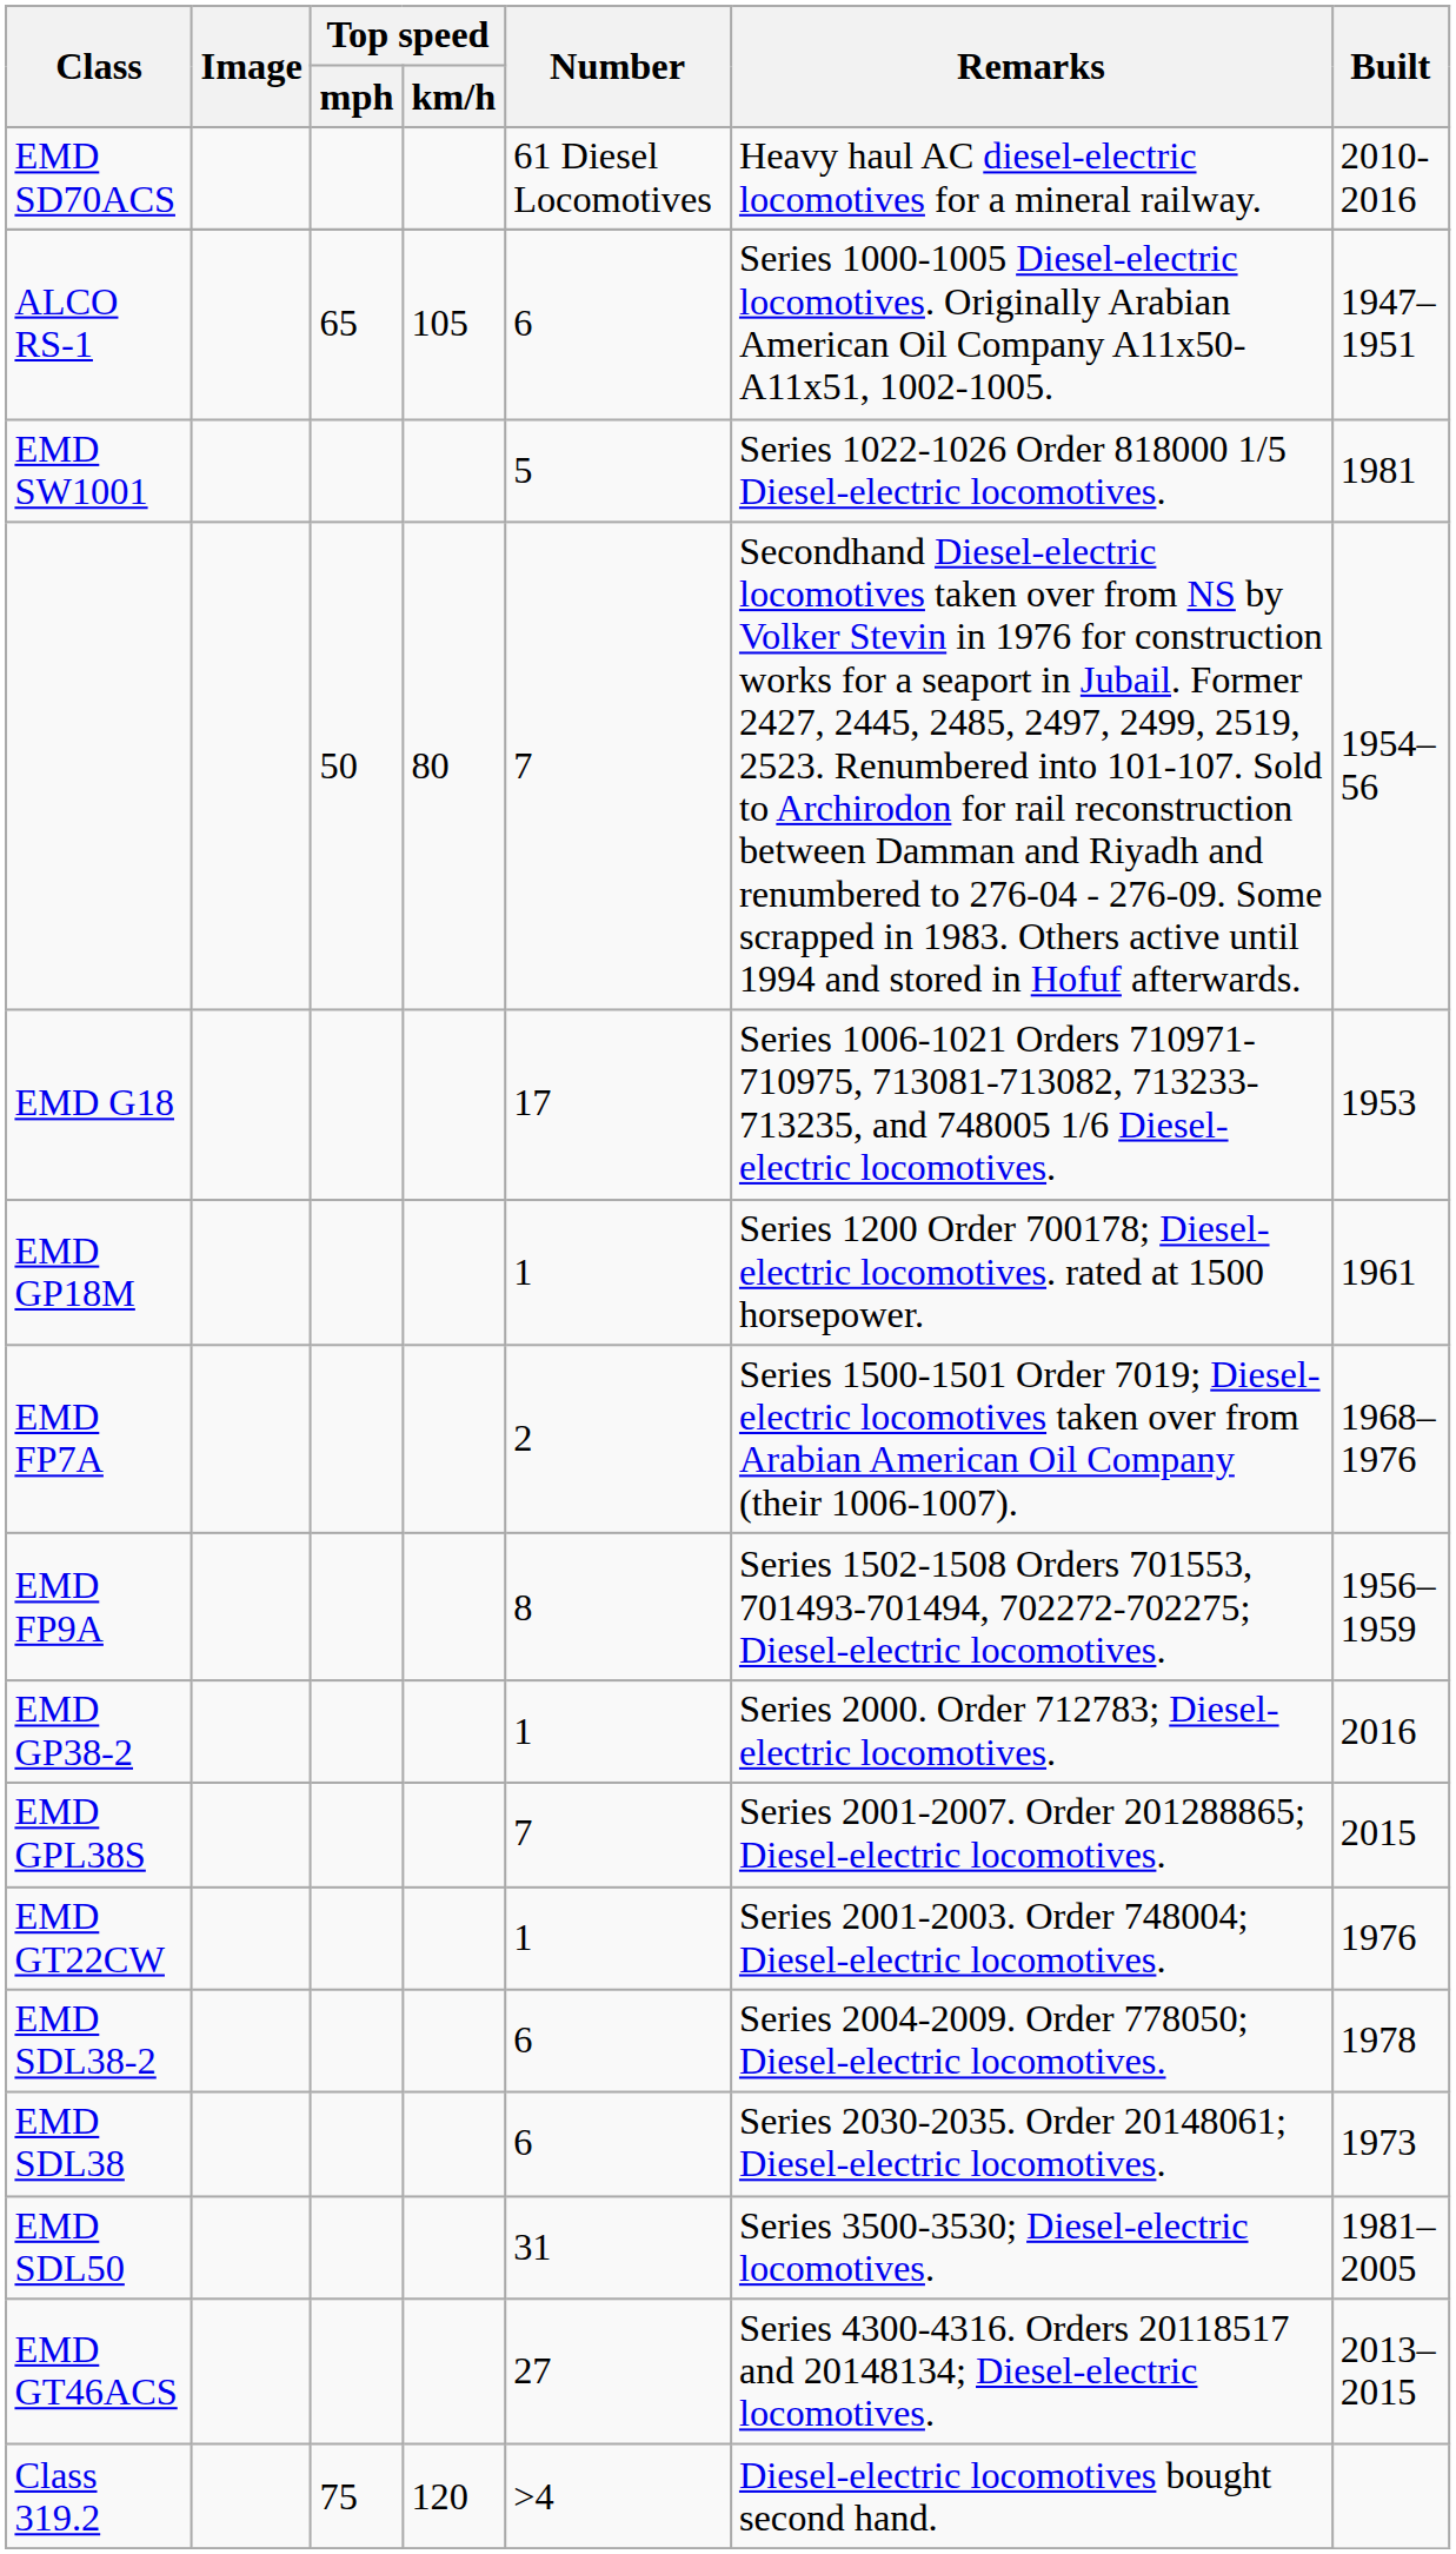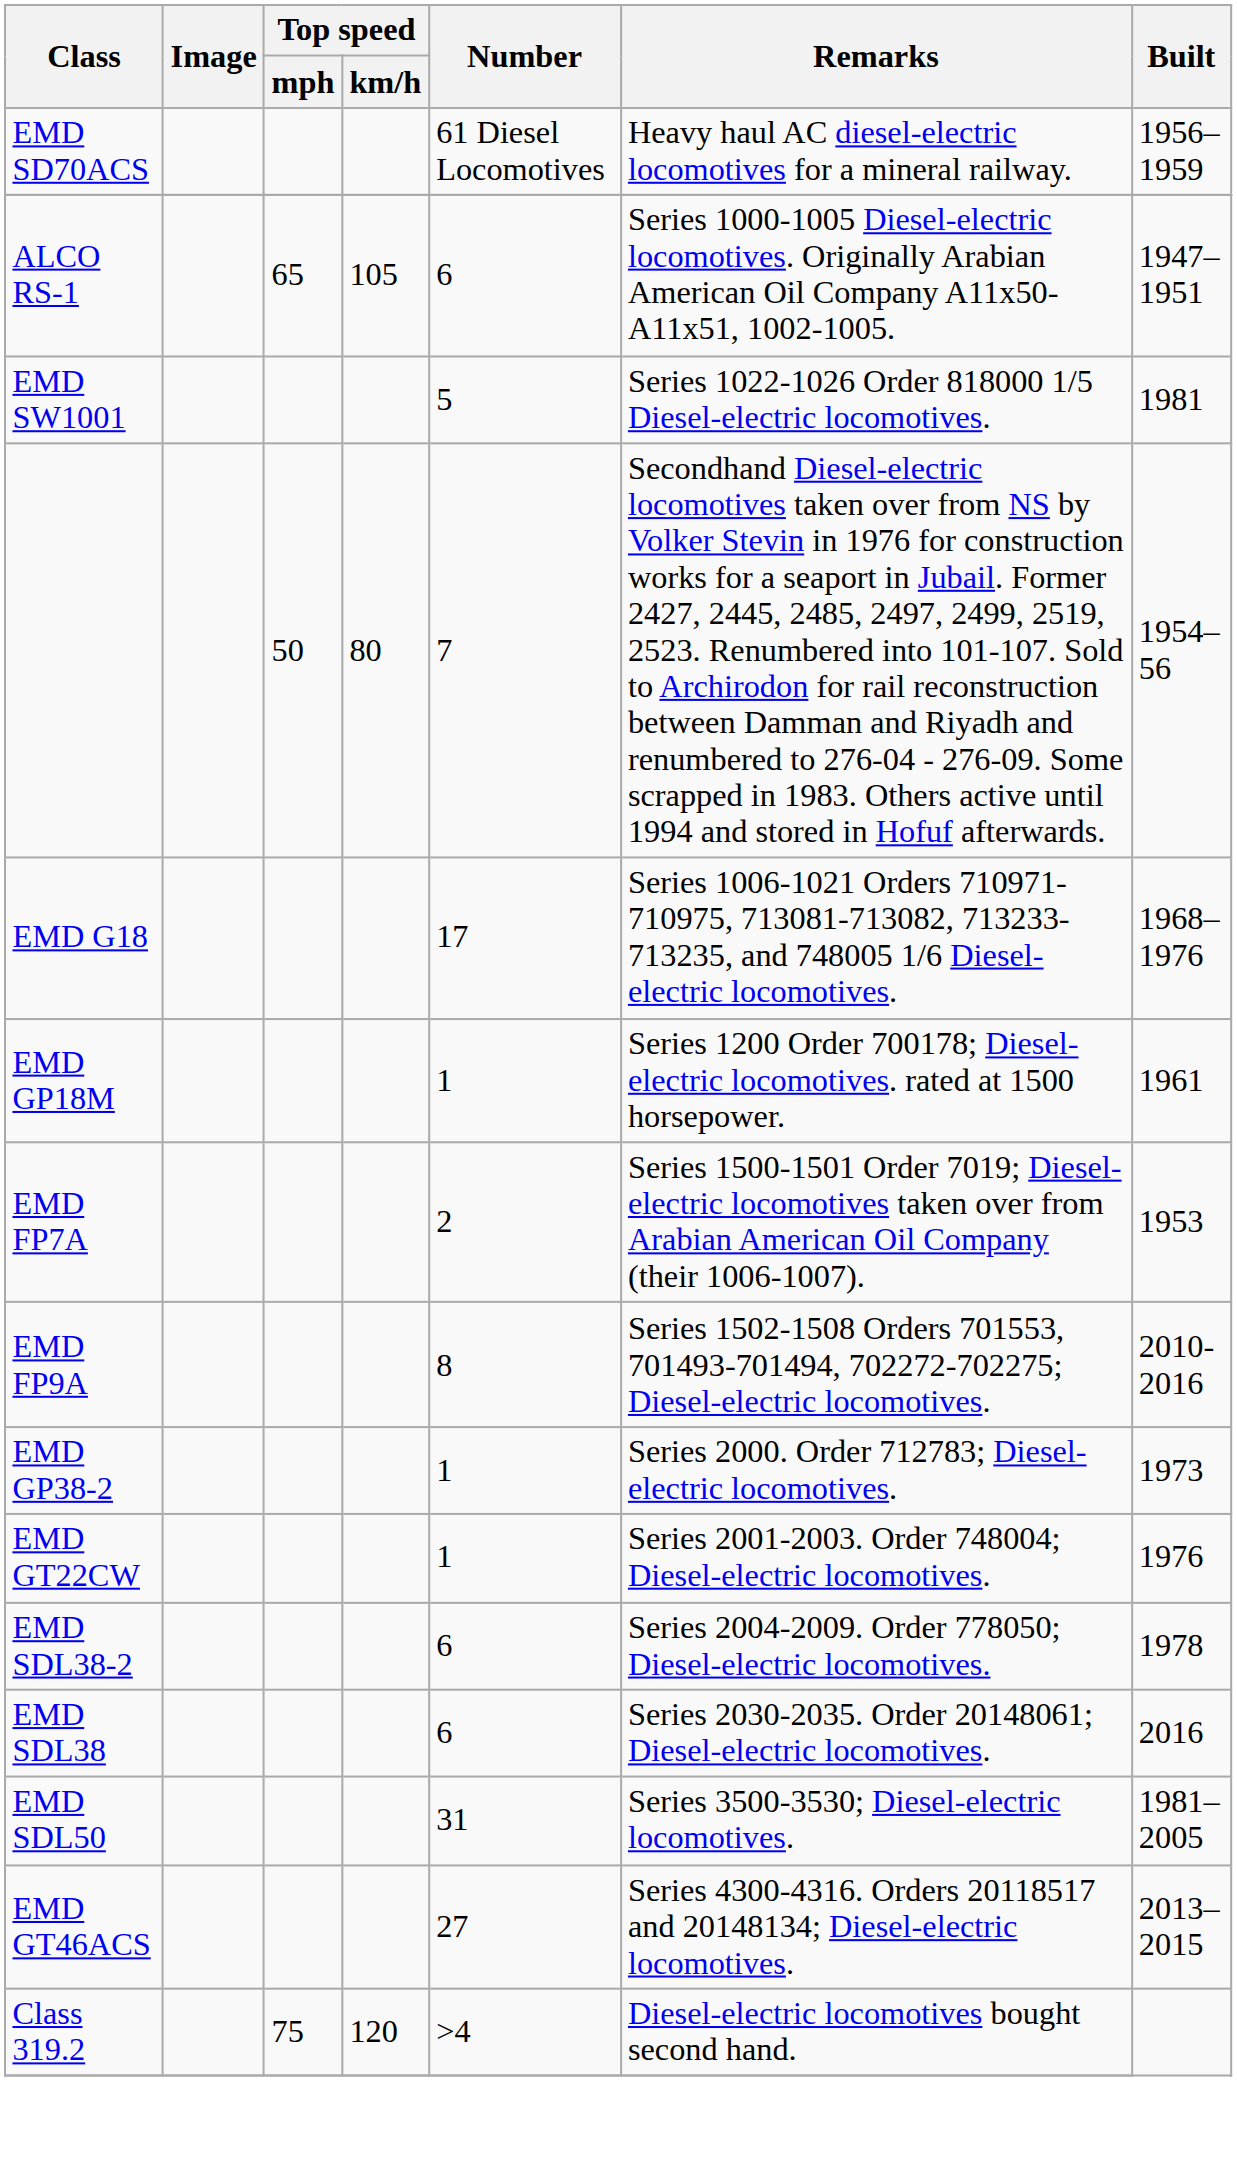EMD SD70ACS | Built: 2010-2016 -> 1956–1959
EMD G18 | Built: 1953 -> 1968–1976
EMD FP7A | Built: 1968–1976 -> 1953
EMD FP9A | Built: 1956–1959 -> 2010-2016
EMD GP38-2 | Built: 2016 -> 1973
- row: EMD GPL38S | 7 | Series 2001-2007. Order 201288865; Diesel-electric locomotives. | 2015
EMD SDL38 | Built: 1973 -> 2016
